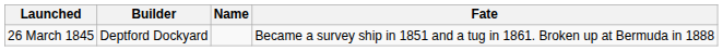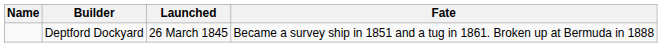columns swapped: Name <-> Launched
